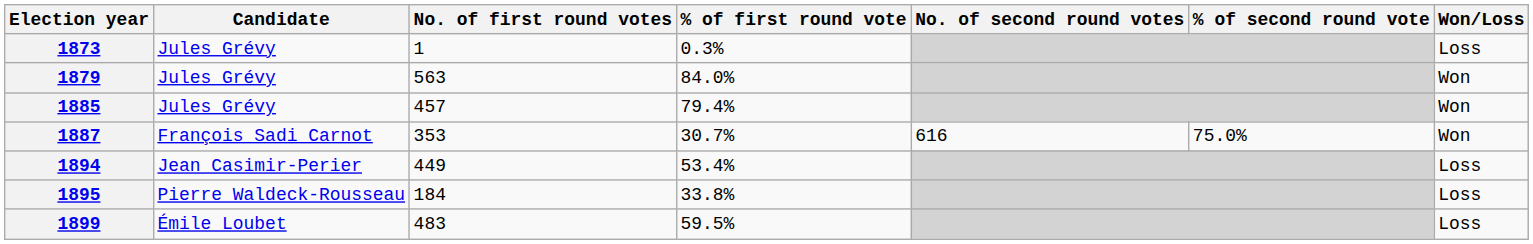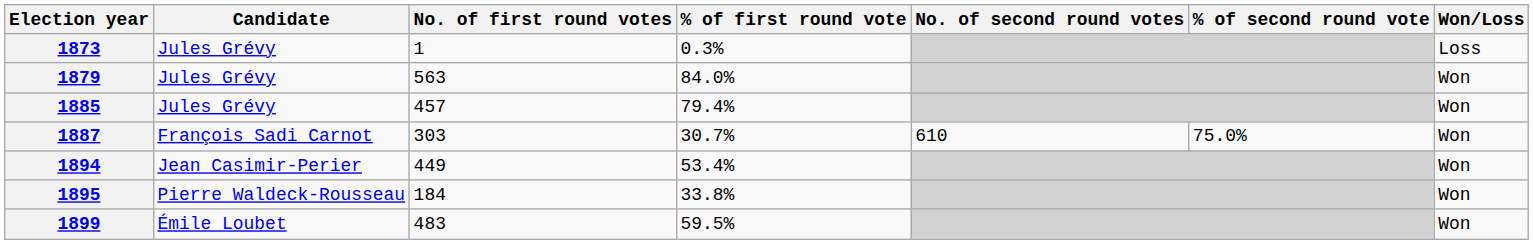1887 | No. of first round votes: 353 -> 303
1887 | No. of second round votes: 616 -> 610
1894 | Won/Loss: Loss -> Won
1895 | Won/Loss: Loss -> Won
1899 | Won/Loss: Loss -> Won
